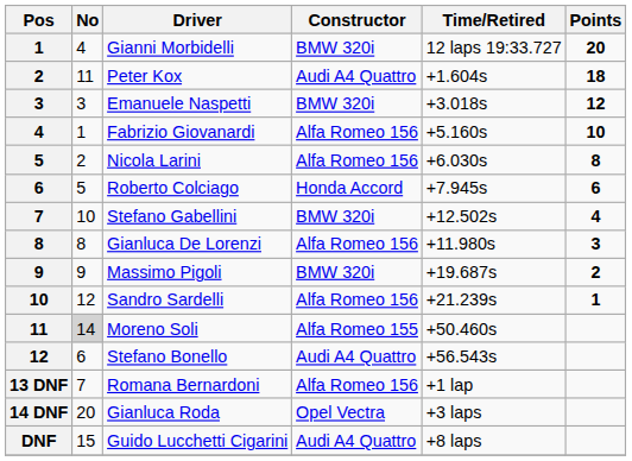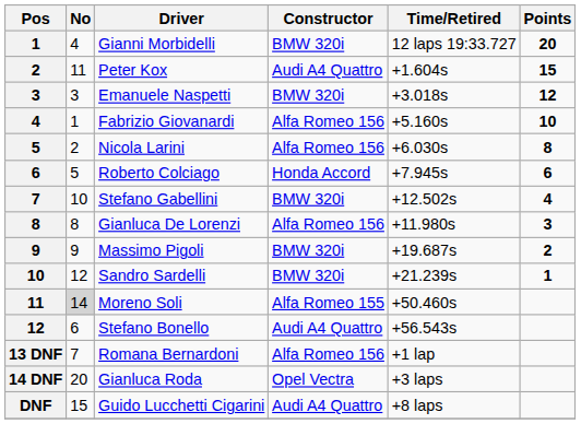Peter Kox | Points: 18 -> 15
Sandro Sardelli | Constructor: Alfa Romeo 156 -> BMW 320i
